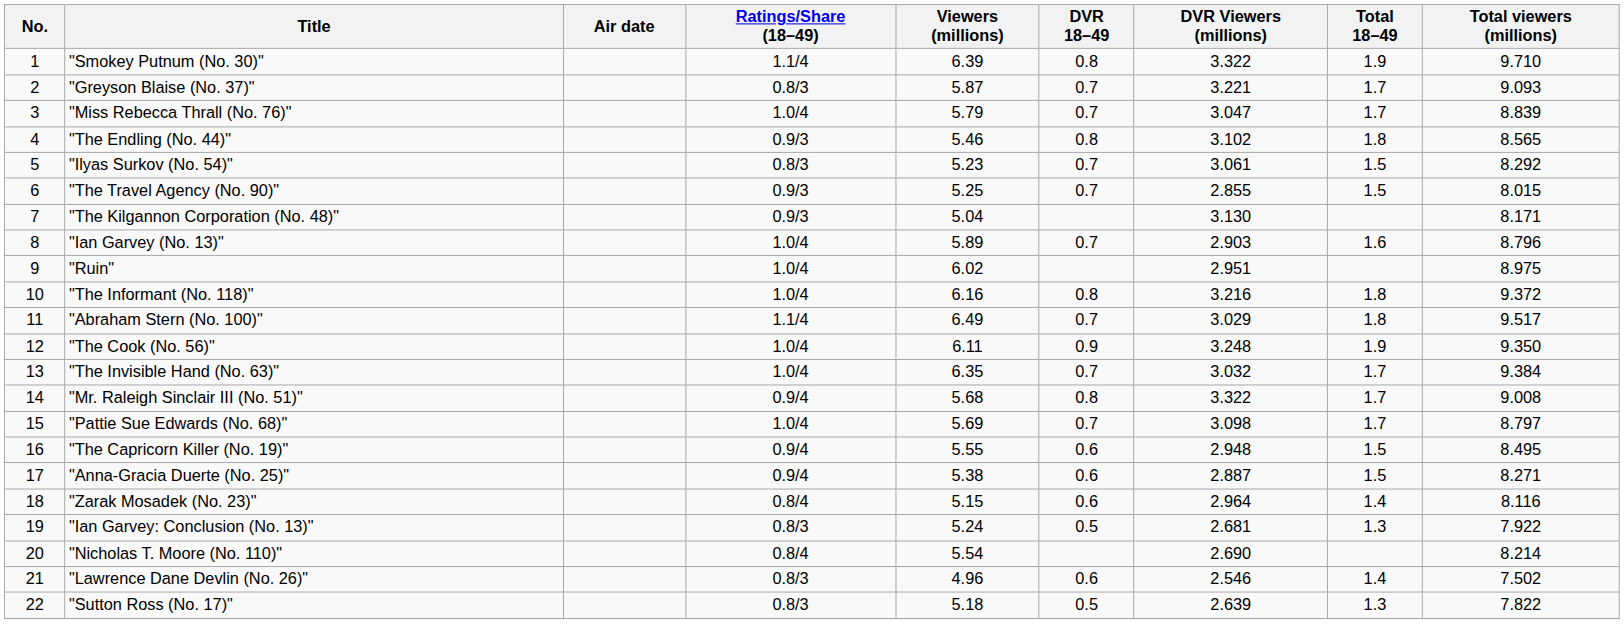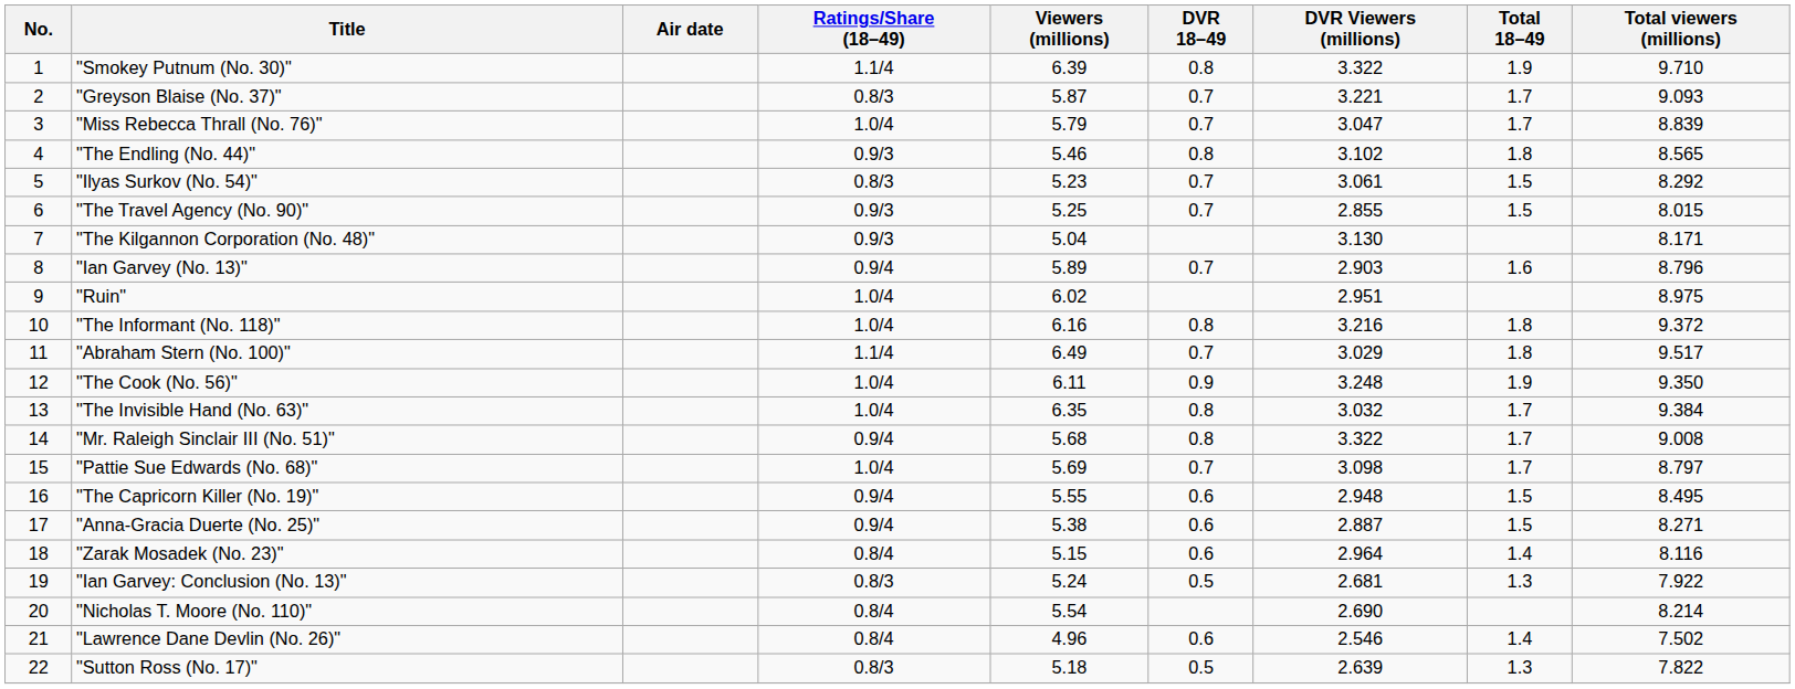"Ian Garvey (No. 13)" | Ratings/Share (18–49): 1.0/4 -> 0.9/4
"The Invisible Hand (No. 63)" | DVR 18–49: 0.7 -> 0.8
"Lawrence Dane Devlin (No. 26)" | Ratings/Share (18–49): 0.8/3 -> 0.8/4
